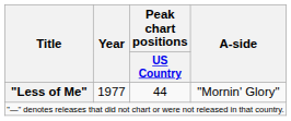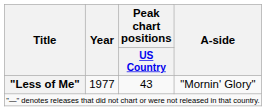"Less of Me" | Peak chart positions / US Country: 44 -> 43
